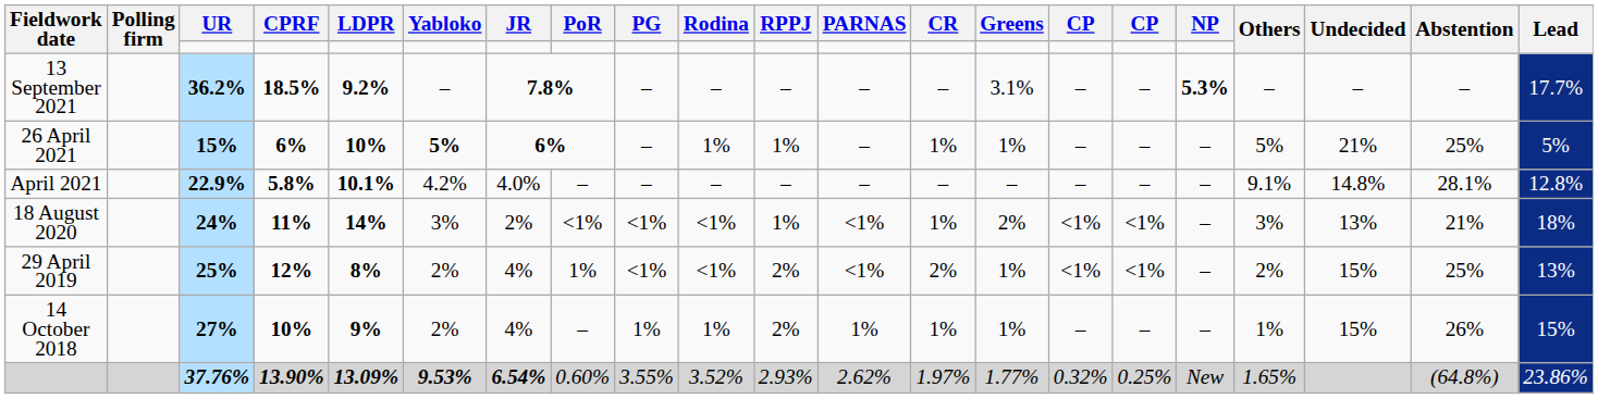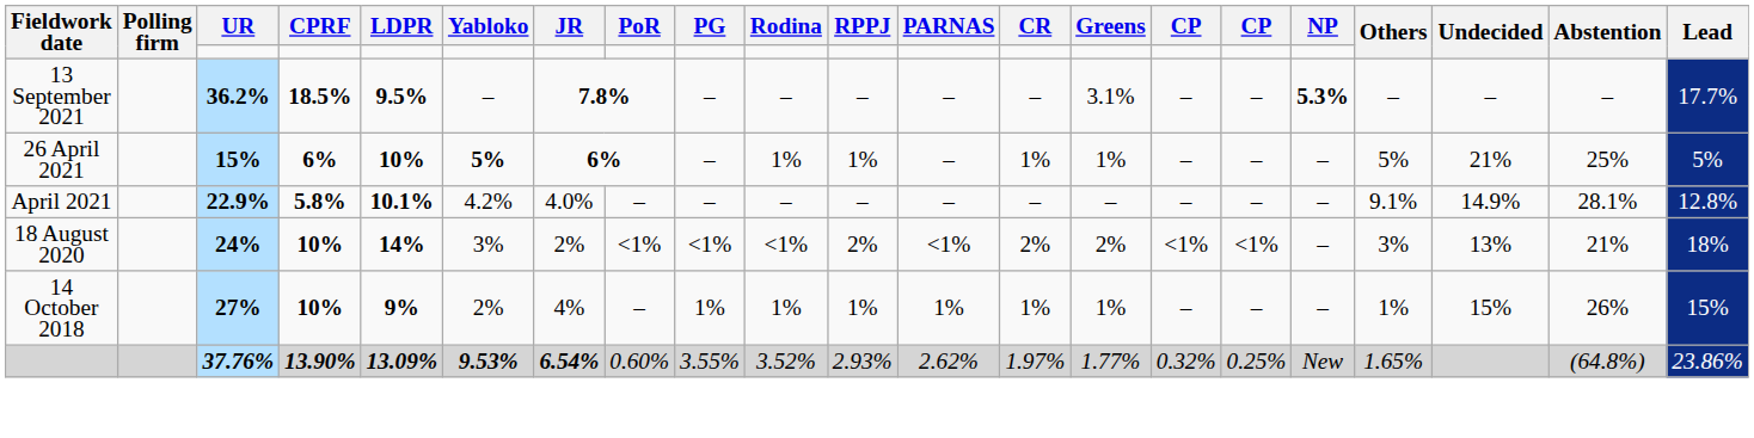13 September 2021 | LDPR: 9.2% -> 9.5%
April 2021 | Undecided: 14.8% -> 14.9%
18 August 2020 | CPRF: 11% -> 10%
18 August 2020 | RPPJ: 1% -> 2%
18 August 2020 | CR: 1% -> 2%
- row: 29 April 2019 | 25% | 12% | 8% | 2% | 4% | 1% | <1% | <1% | 2% | <1% | 2% | 1% | <1% | <1% | – | 2% | 15% | 25% | 13%
14 October 2018 | RPPJ: 2% -> 1%
